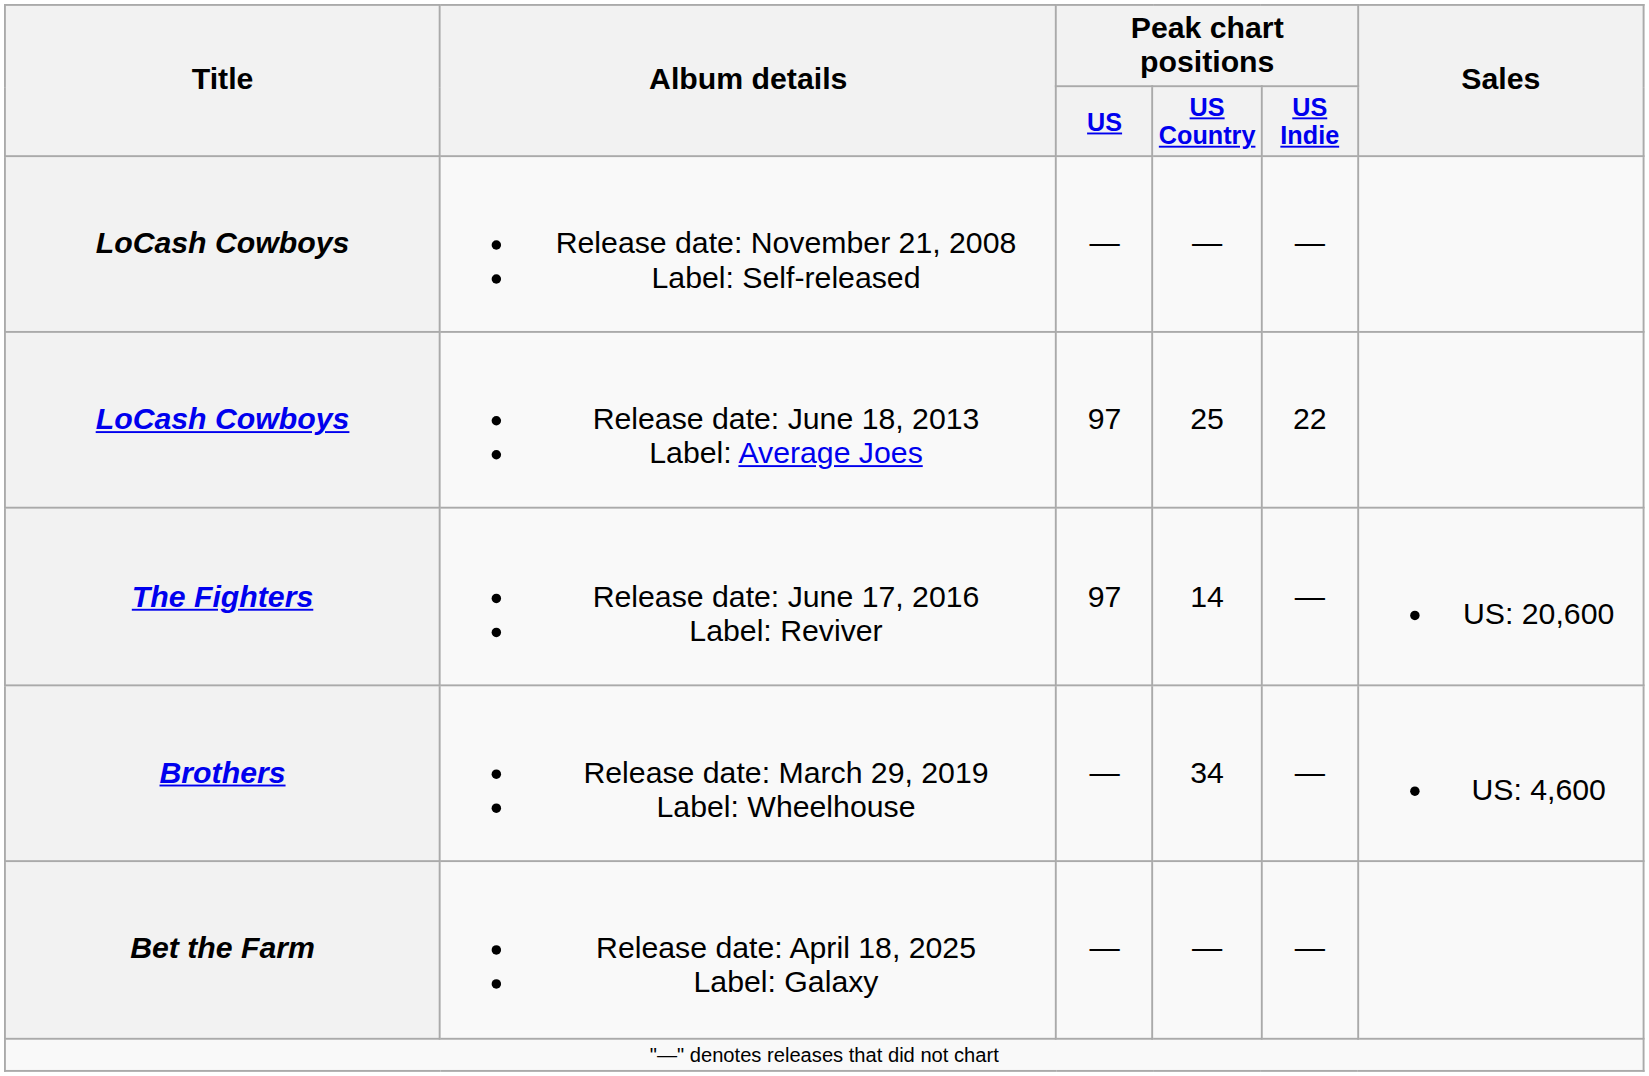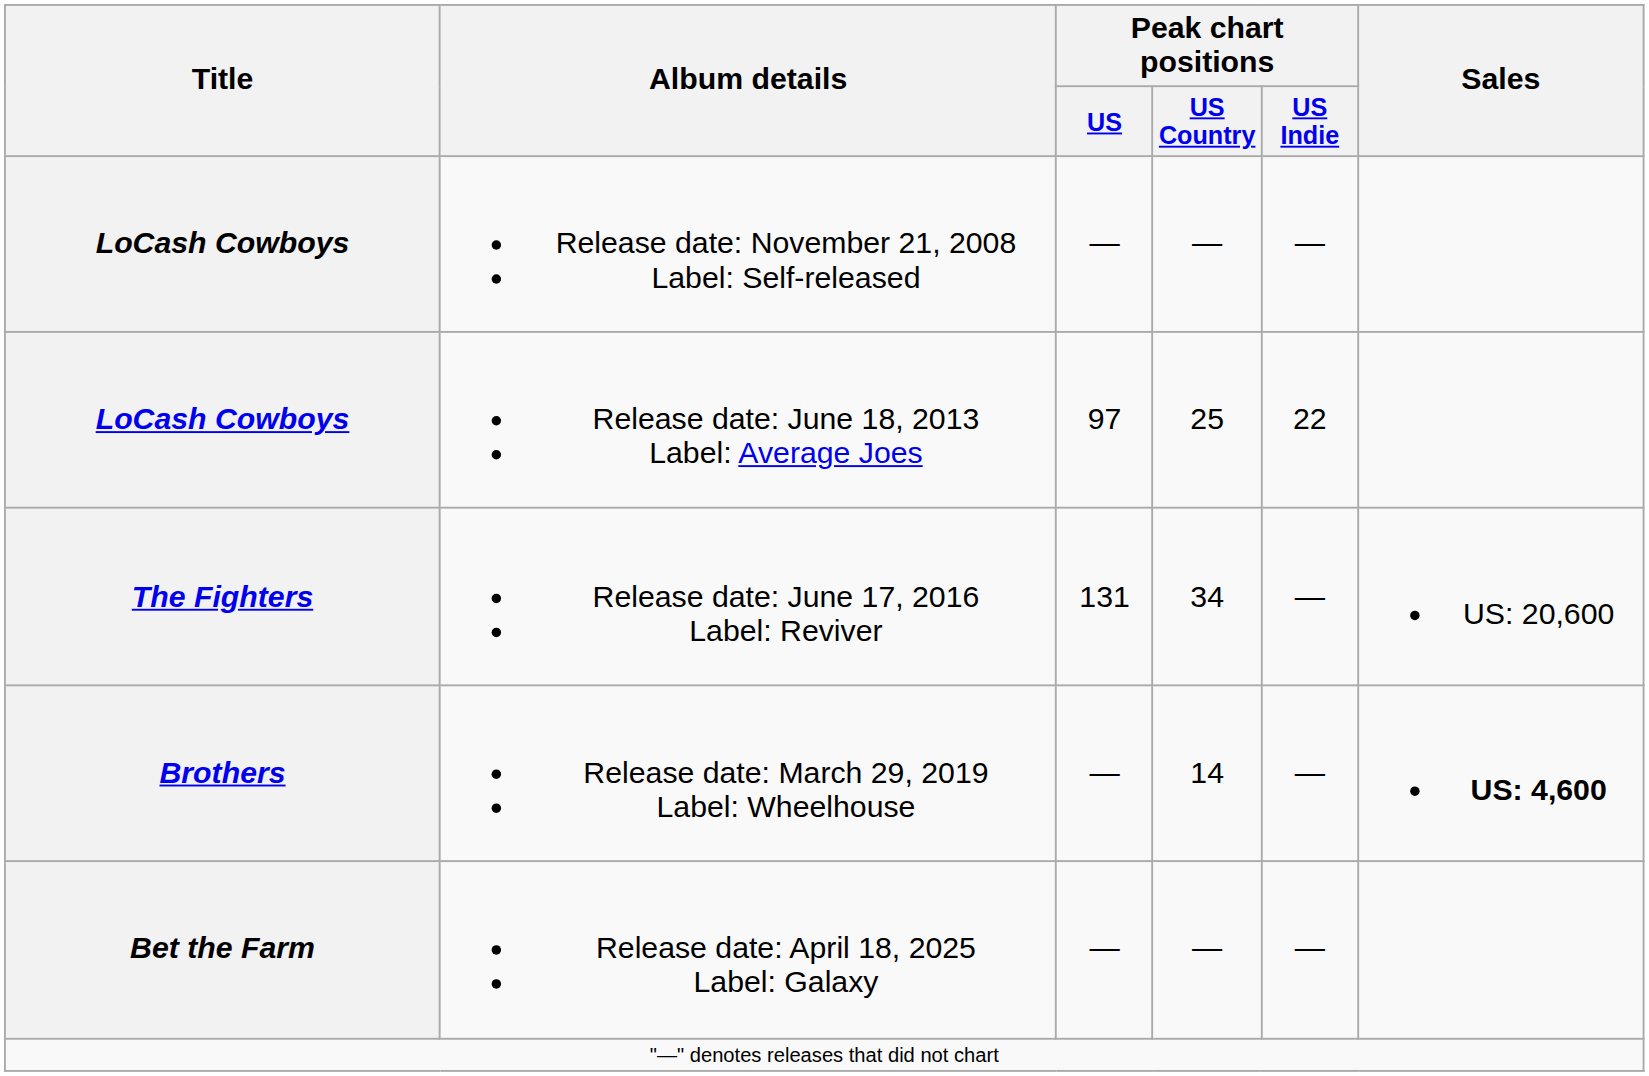Release date: June 17, 2016 Label: Reviver | Peak chart positions / US: 97 -> 131
Release date: June 17, 2016 Label: Reviver | Peak chart positions / US Country: 14 -> 34
Release date: March 29, 2019 Label: Wheelhouse | Peak chart positions / US Country: 34 -> 14
Release date: March 29, 2019 Label: Wheelhouse | Sales: normal -> bold
